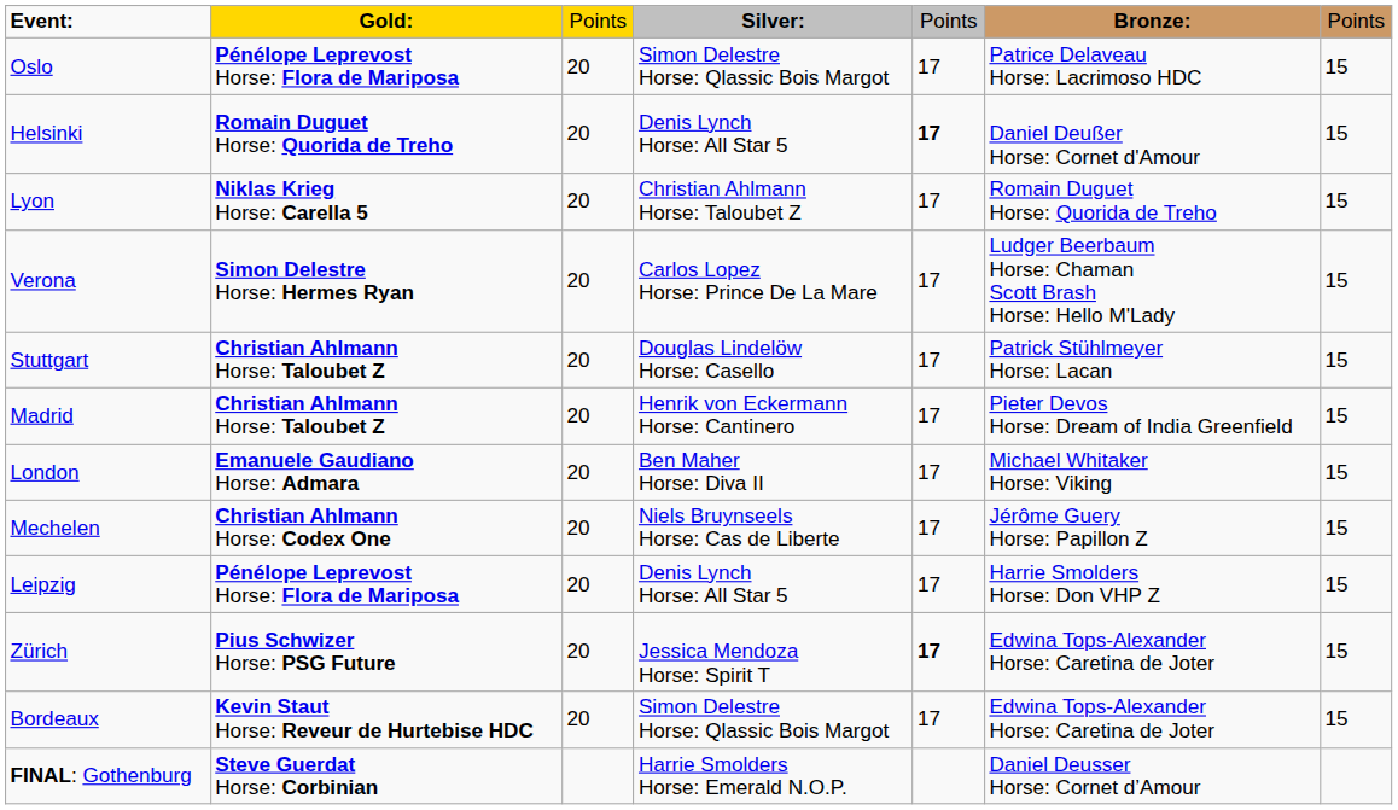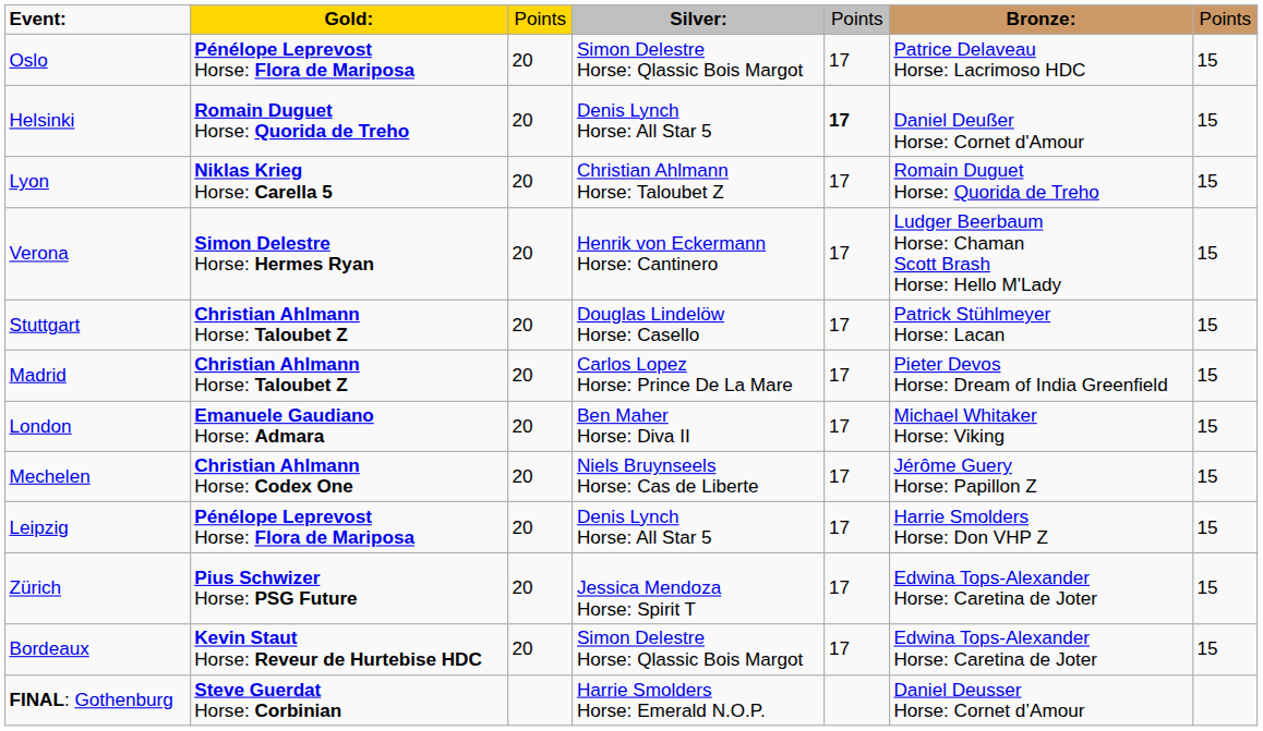Verona | column 4: Carlos Lopez Horse: Prince De La Mare -> Henrik von Eckermann Horse: Cantinero
Madrid | column 4: Henrik von Eckermann Horse: Cantinero -> Carlos Lopez Horse: Prince De La Mare
Zürich | column 5: bold -> normal
